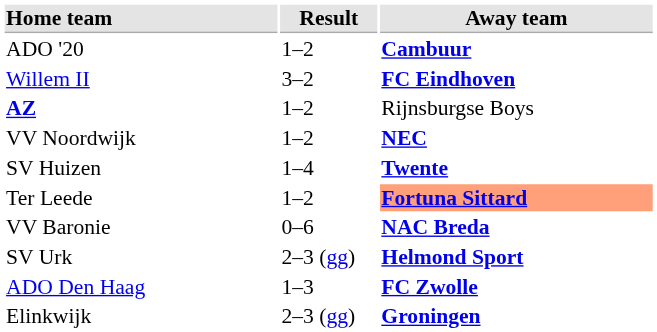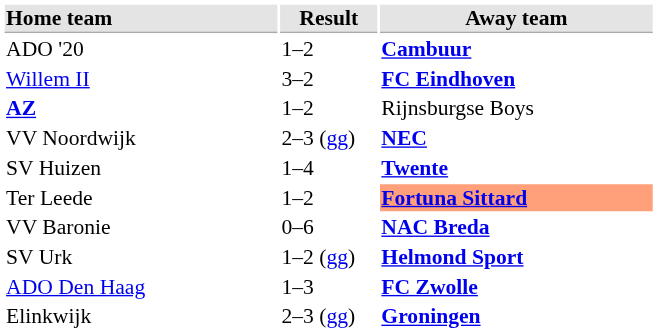VV Noordwijk | Result: 1–2 -> 2–3 (gg)
SV Urk | Result: 2–3 (gg) -> 1–2 (gg)
